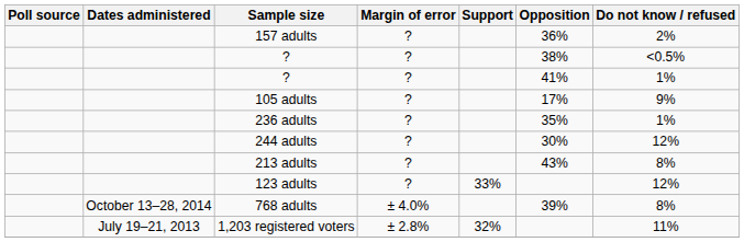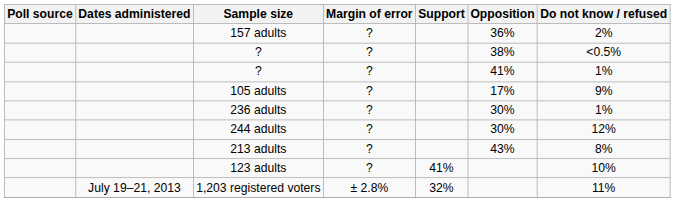236 adults | Opposition: 35% -> 30%
123 adults | Support: 33% -> 41%
123 adults | Do not know / refused: 12% -> 10%
- row: October 13–28, 2014 | 768 adults | ± 4.0% | 39% | 8%
